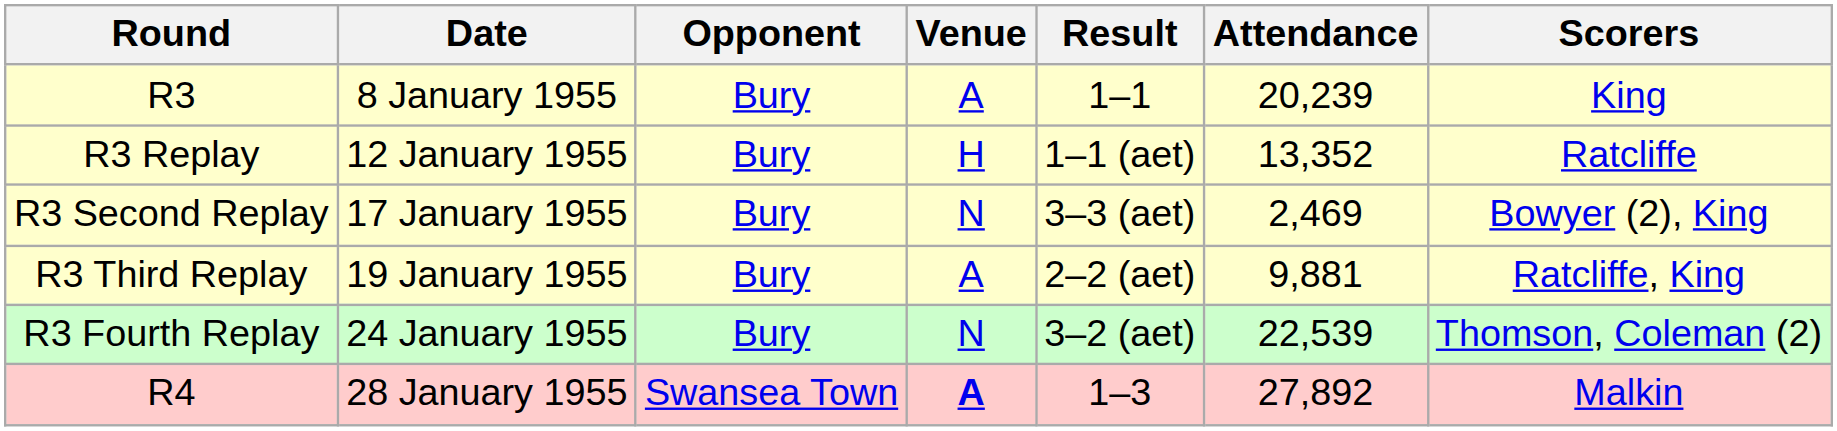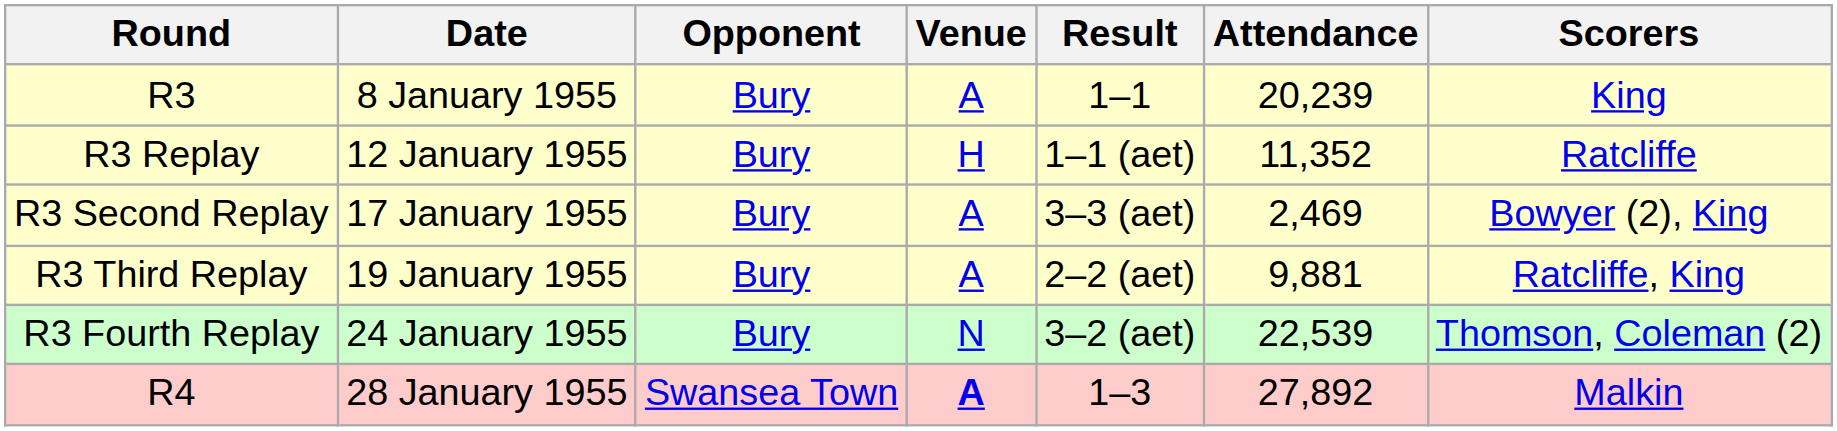R3 Replay | Attendance: 13,352 -> 11,352
R3 Second Replay | Venue: N -> A
